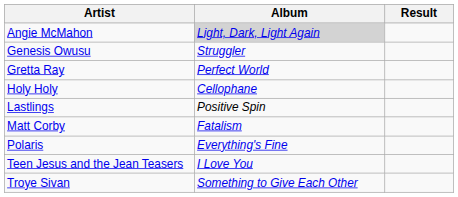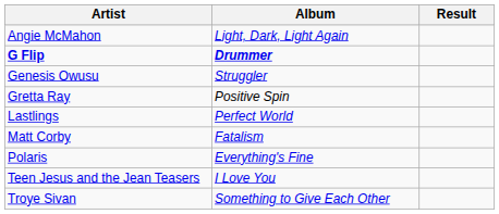Angie McMahon | Album: lightgrey background -> no background
+ row: G Flip | Drummer
Gretta Ray | Album: Perfect World -> Positive Spin
- row: Holy Holy | Cellophane
Lastlings | Album: Positive Spin -> Perfect World
